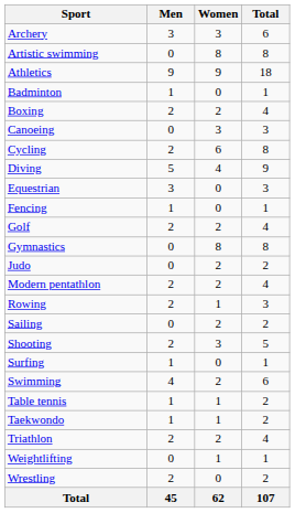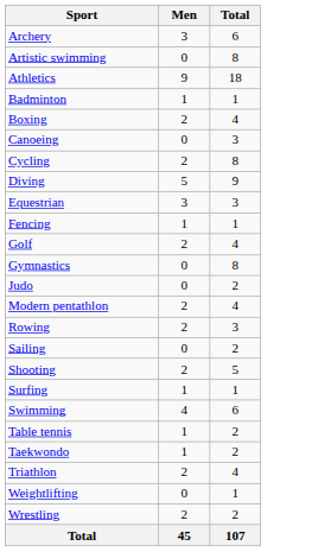- column: Women | 3 | 8 | 9 | 0 | 2 | 3 | 6 | 4 | 0 | 0 | 2 | 8 | 2 | 2 | 1 | 2 | 3 | 0 | 2 | 1 | 1 | 2 | 1 | 0 | 62
